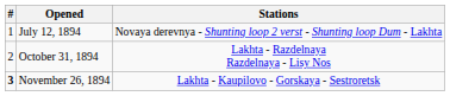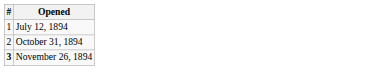- column: Stations | Novaya derevnya - Shunting loop 2 verst - Shunting loop Dum - Lakhta | Lakhta - Razdelnaya Razdelnaya - Lisy Nos | Lakhta - Kaupilovo - Gorskaya - Sestroretsk
